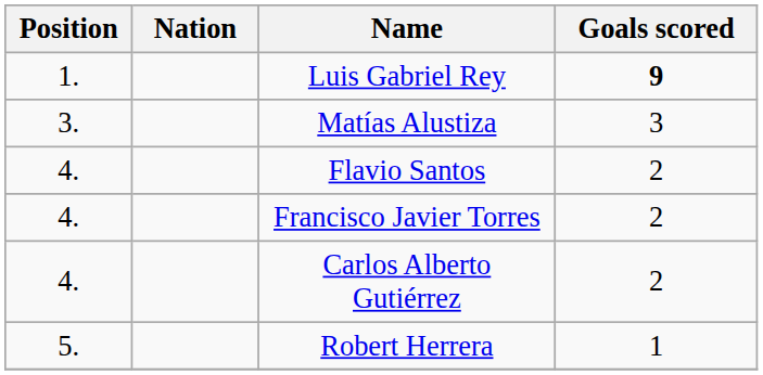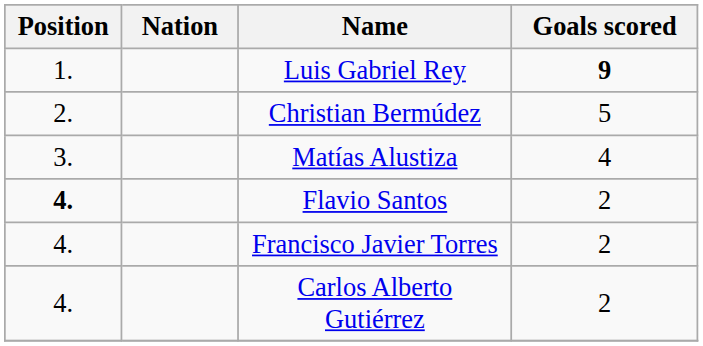+ row: 2. | Christian Bermúdez | 5
Matías Alustiza | Goals scored: 3 -> 4
Flavio Santos | Position: normal -> bold
- row: 5. | Robert Herrera | 1
